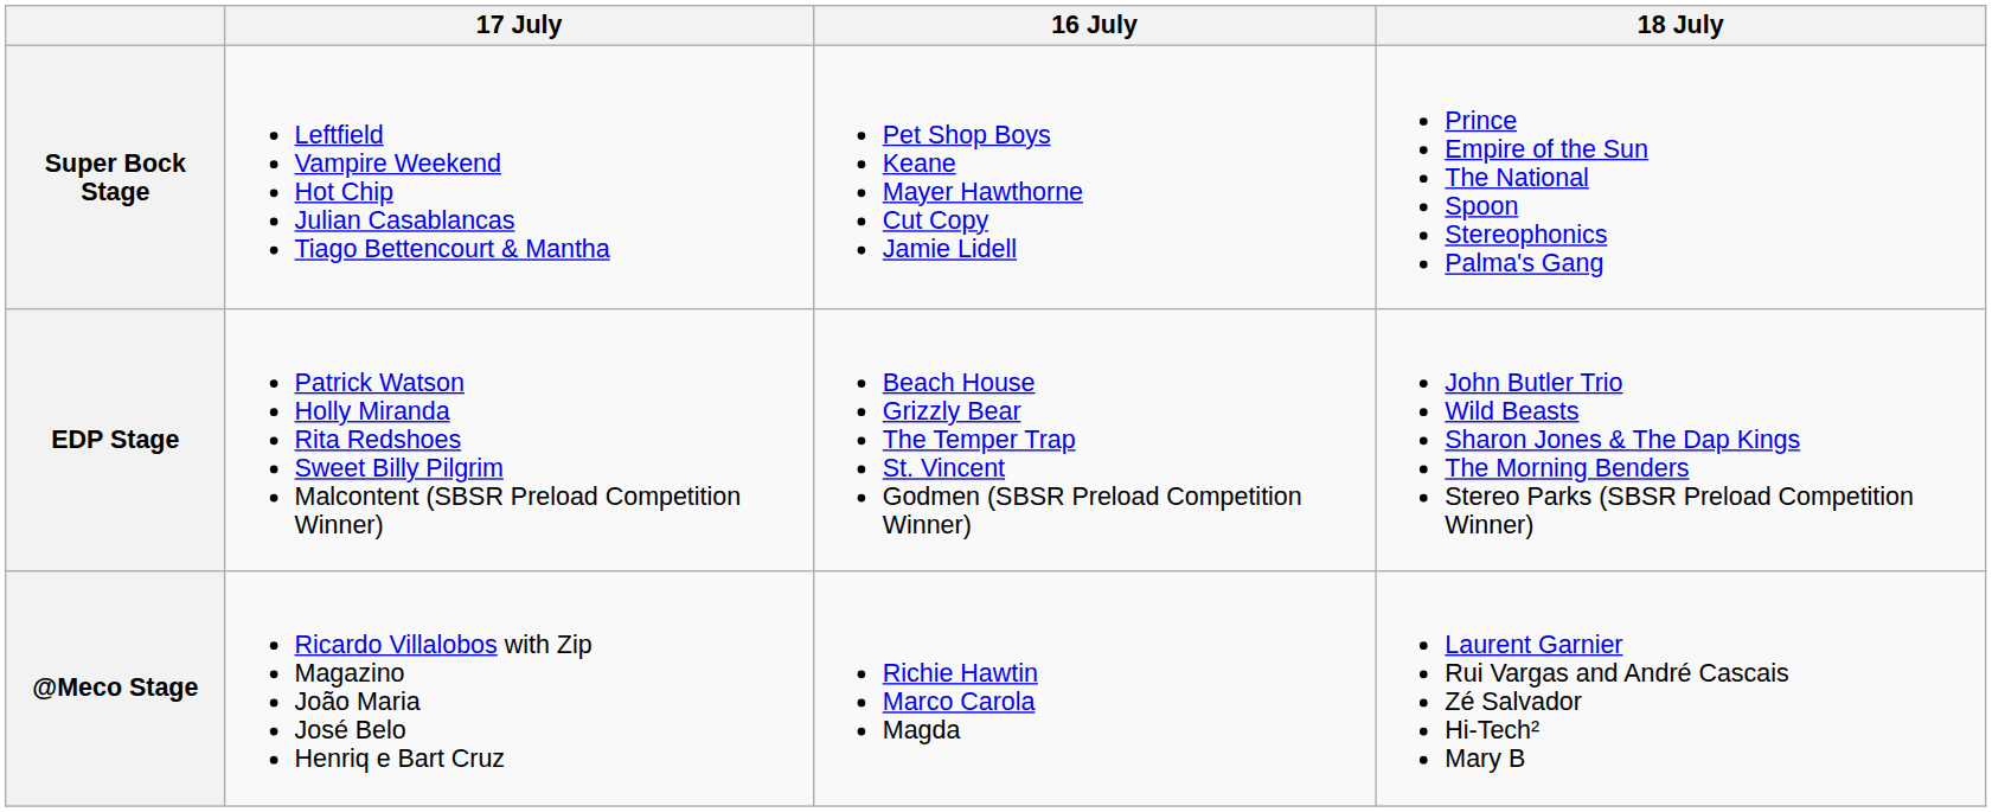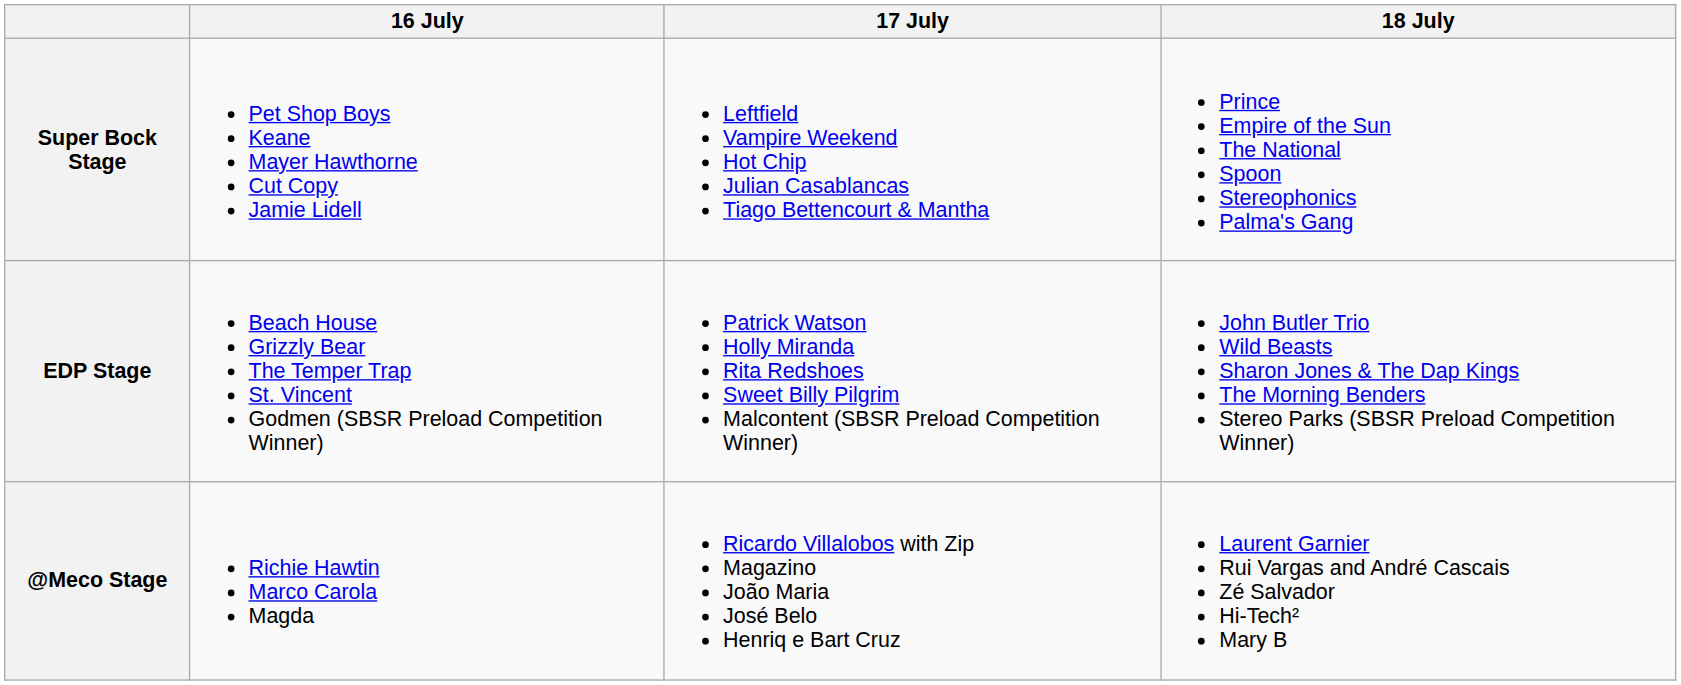columns swapped: 16 July <-> 17 July
